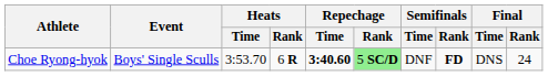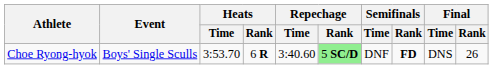Choe Ryong-hyok | Repechage / Time: bold -> normal
Choe Ryong-hyok | Final / Rank: 24 -> 26
